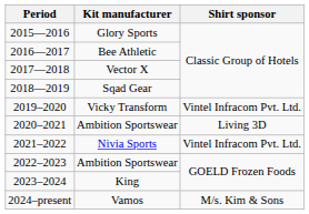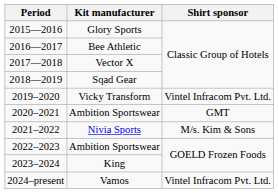2020–2021 / Ambition Sportswear | Shirt sponsor: Living 3D -> GMT
Nivia Sports | Shirt sponsor: Vintel Infracom Pvt. Ltd. -> M/s. Kim & Sons
Vamos | Shirt sponsor: M/s. Kim & Sons -> Vintel Infracom Pvt. Ltd.
